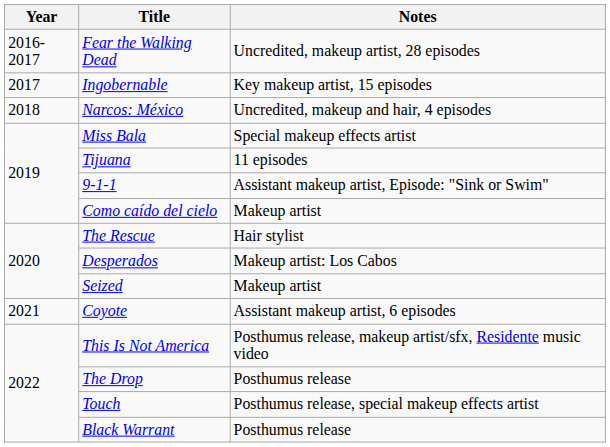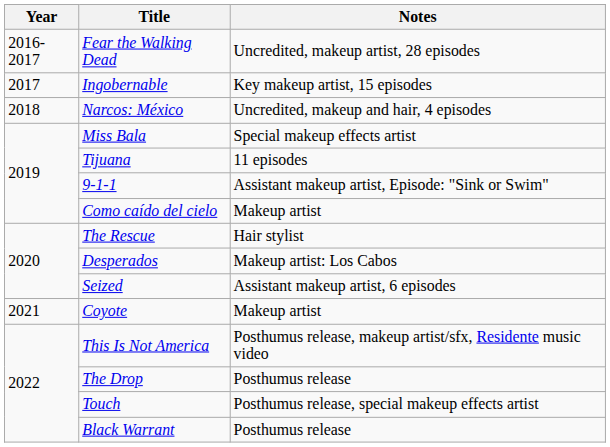Seized | Notes: Makeup artist -> Assistant makeup artist, 6 episodes
Coyote | Notes: Assistant makeup artist, 6 episodes -> Makeup artist
